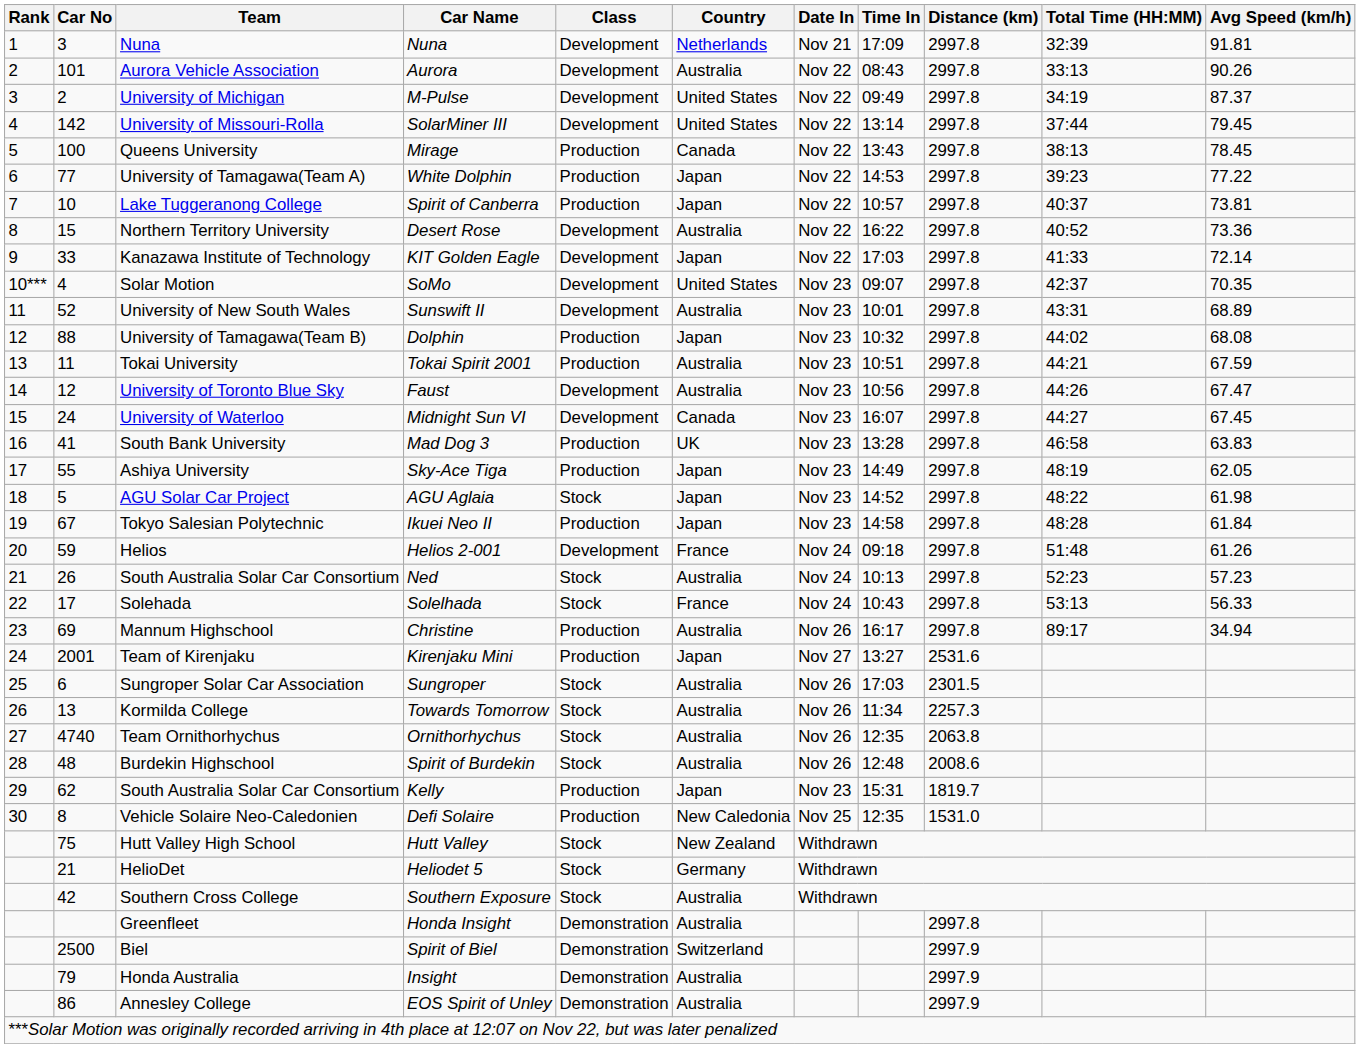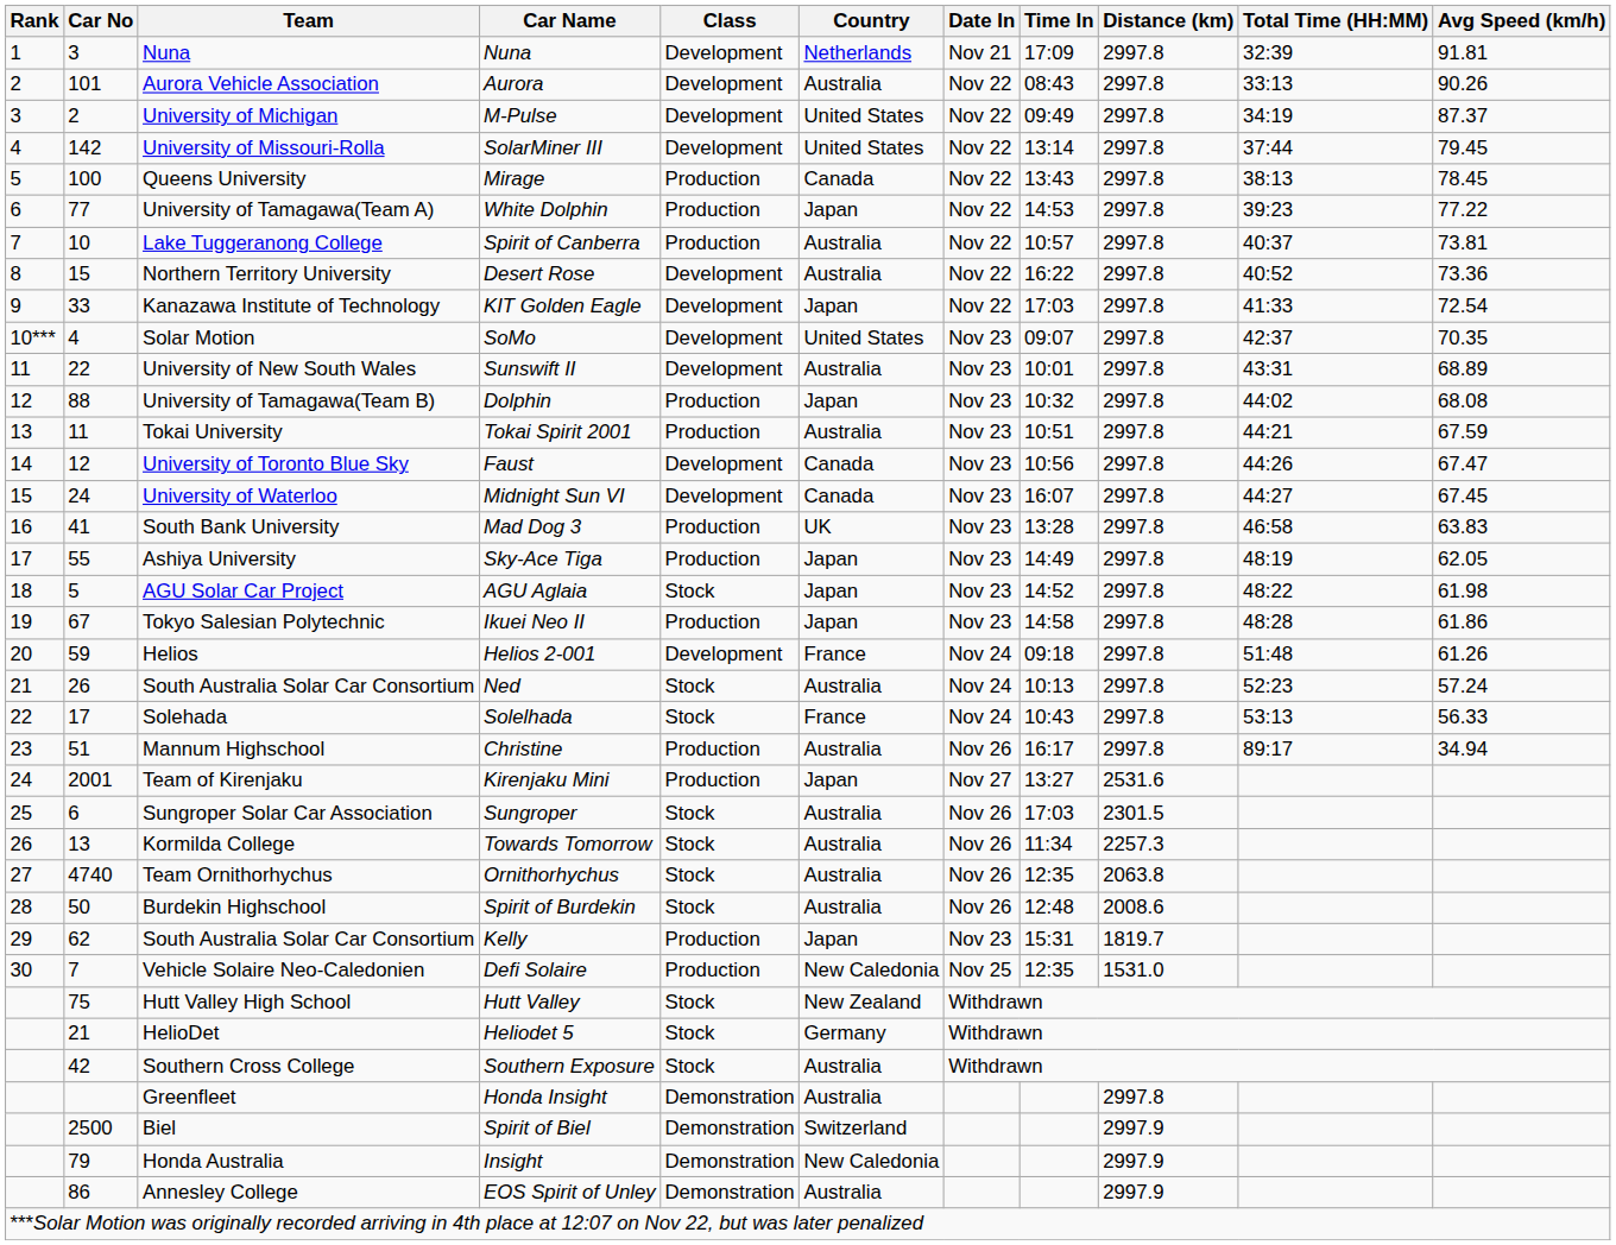Spirit of Canberra | Country: Japan -> Australia
KIT Golden Eagle | Avg Speed (km/h): 72.14 -> 72.54
Sunswift II | Car No: 52 -> 22
Faust | Country: Australia -> Canada
Ikuei Neo II | Avg Speed (km/h): 61.84 -> 61.86
Ned | Avg Speed (km/h): 57.23 -> 57.24
Christine | Car No: 69 -> 51
Spirit of Burdekin | Car No: 48 -> 50
Defi Solaire | Car No: 8 -> 7
Insight | Country: Australia -> New Caledonia
